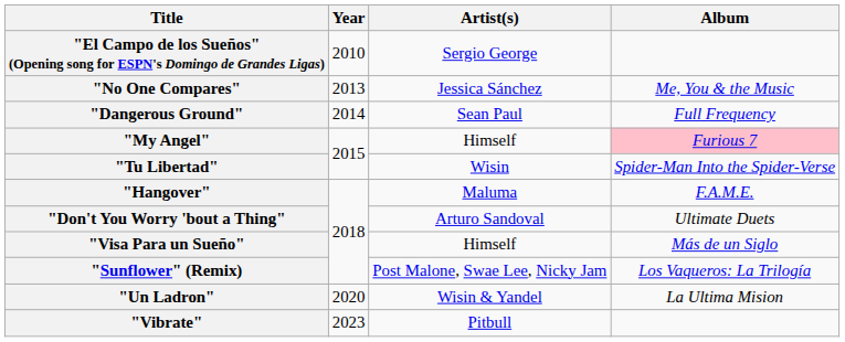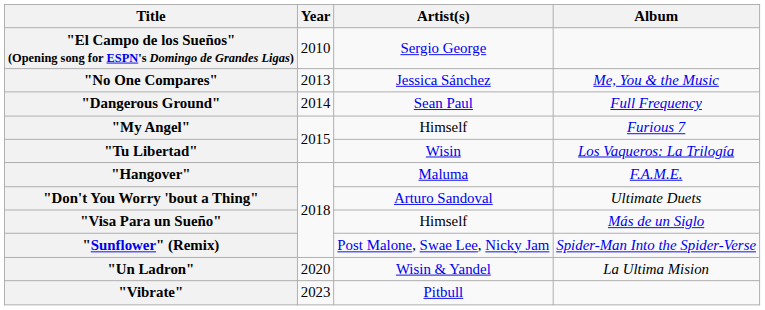"My Angel" | Album: pink background -> no background
"Tu Libertad" | Album: Spider-Man Into the Spider-Verse -> Los Vaqueros: La Trilogía
"Sunflower" (Remix) | Album: Los Vaqueros: La Trilogía -> Spider-Man Into the Spider-Verse
